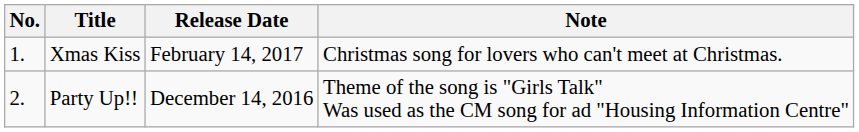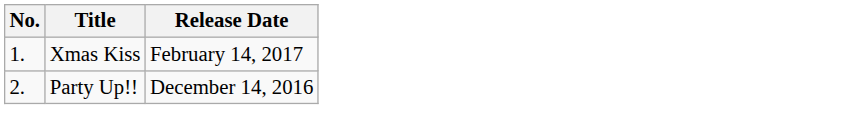- column: Note | Christmas song for lovers who can't meet at Christmas. | Theme of the song is "Girls Talk" Was used as the CM song for ad "Housing Information Centre"
